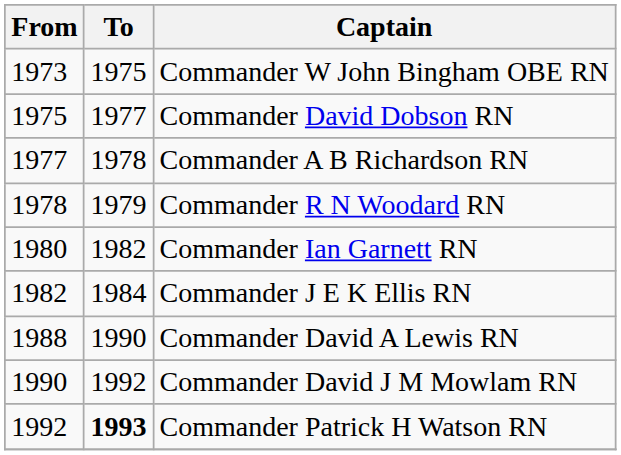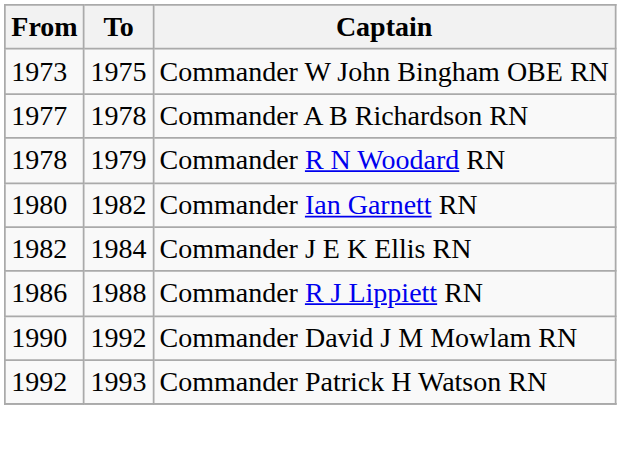- row: 1975 | 1977 | Commander David Dobson RN
+ row: 1986 | 1988 | Commander R J Lippiett RN
- row: 1988 | 1990 | Commander David A Lewis RN
Commander Patrick H Watson RN | To: bold -> normal
